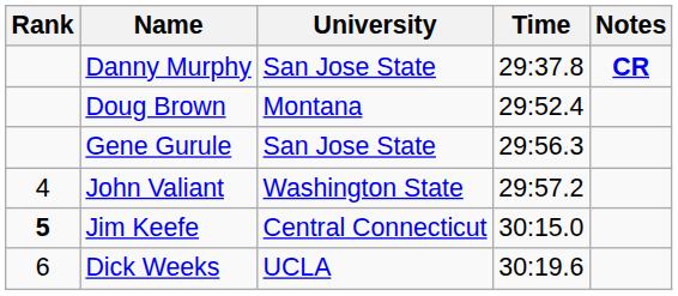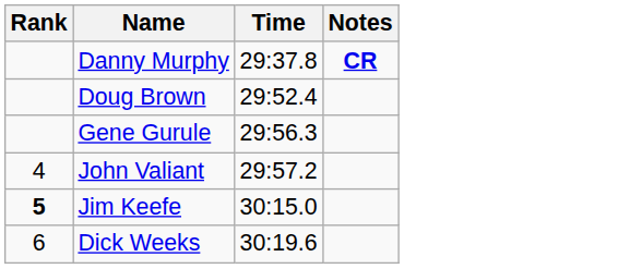- column: University | San Jose State | Montana | San Jose State | Washington State | Central Connecticut | UCLA
